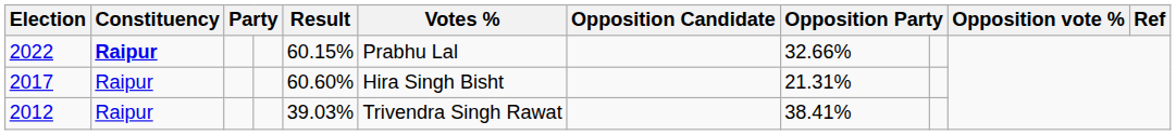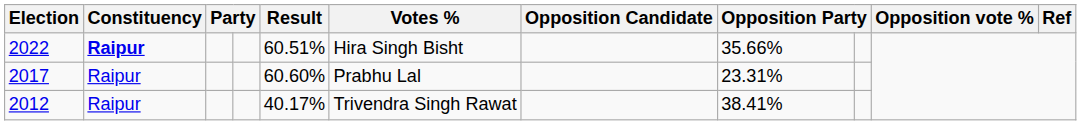2022 | Result: 60.15% -> 60.51%
2022 | Votes %: Prabhu Lal -> Hira Singh Bisht
2022 | column 8: 32.66% -> 35.66%
2017 | Votes %: Hira Singh Bisht -> Prabhu Lal
2017 | column 8: 21.31% -> 23.31%
2012 | Result: 39.03% -> 40.17%
